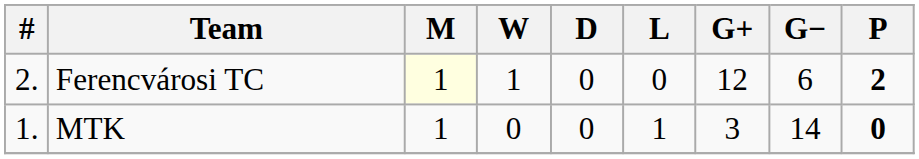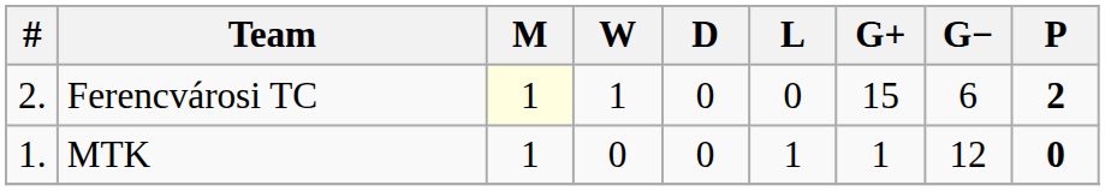Ferencvárosi TC | G+: 12 -> 15
MTK | G+: 3 -> 1
MTK | G−: 14 -> 12
